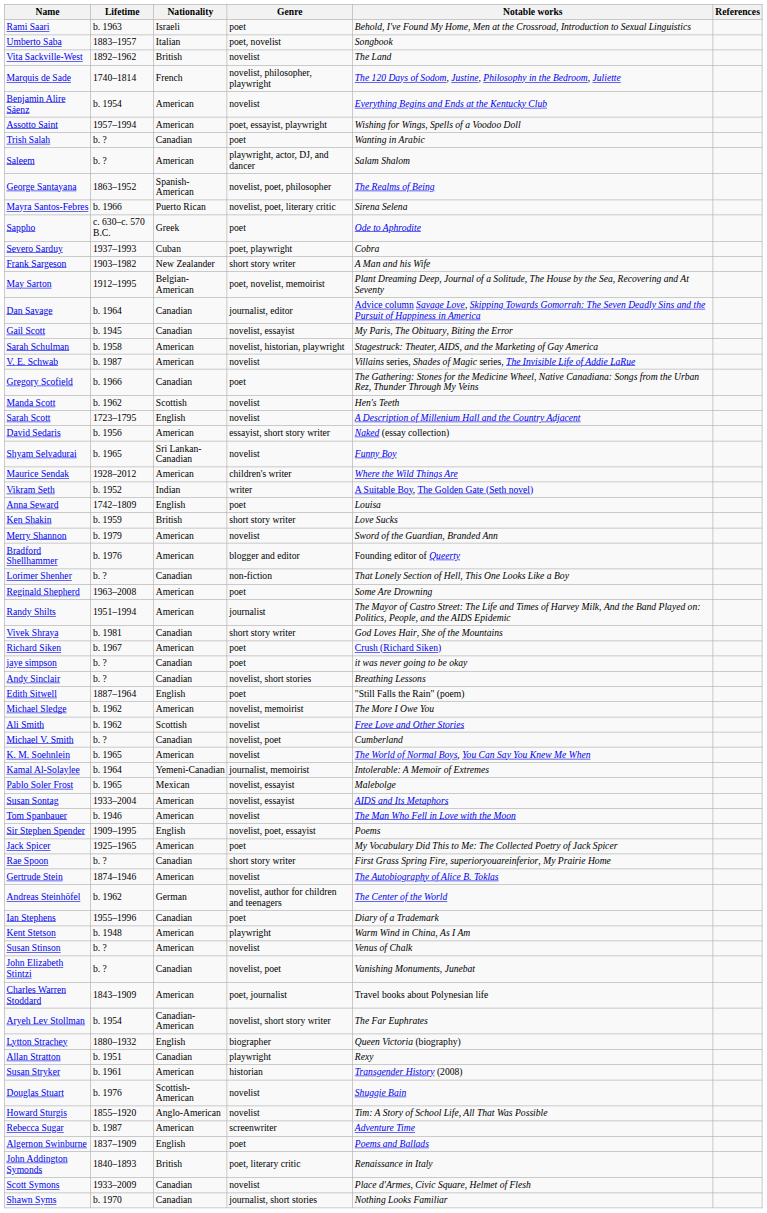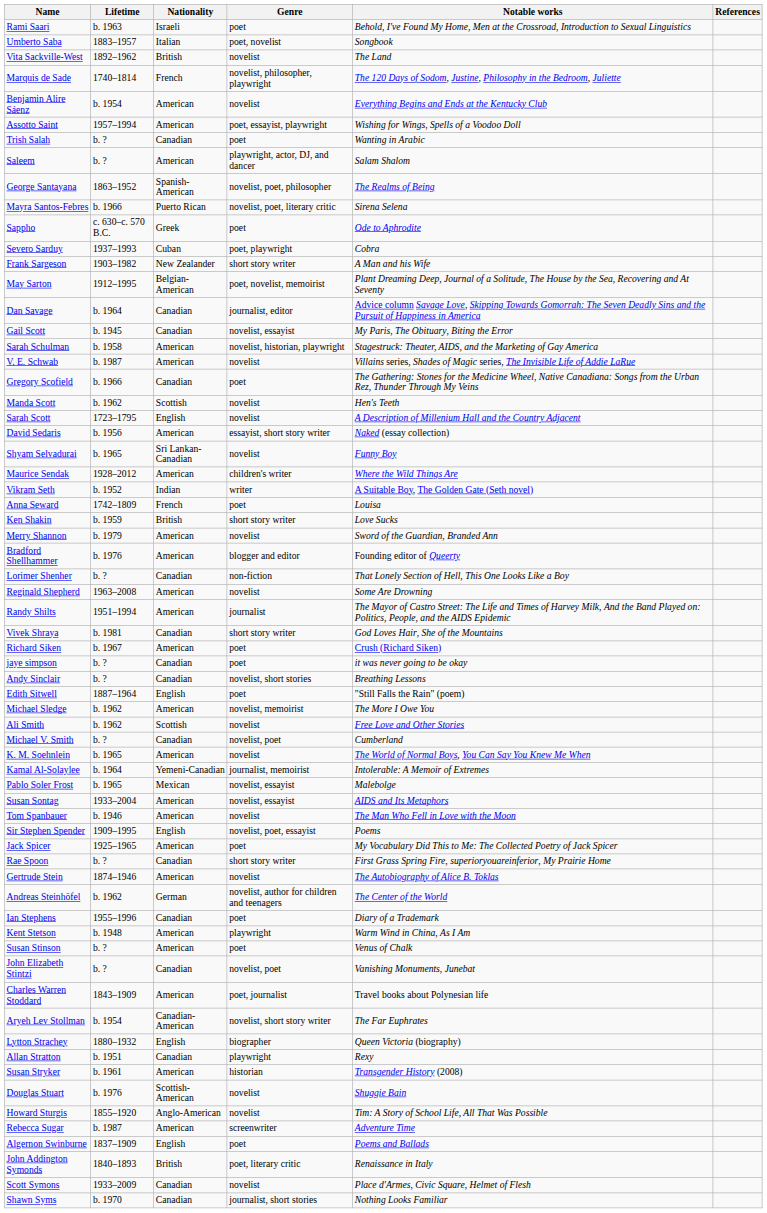Anna Seward | Nationality: English -> French
Reginald Shepherd | Genre: poet -> novelist
Susan Stinson | Genre: novelist -> poet
